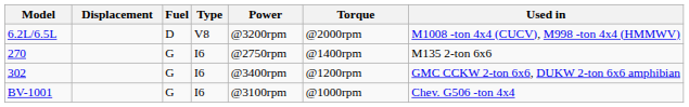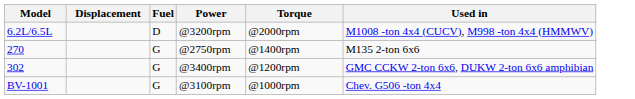- column: Type | V8 | I6 | I6 | I6
